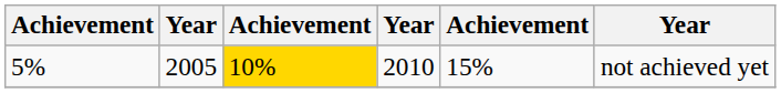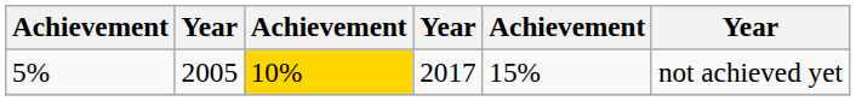5% | column 4: 2010 -> 2017
